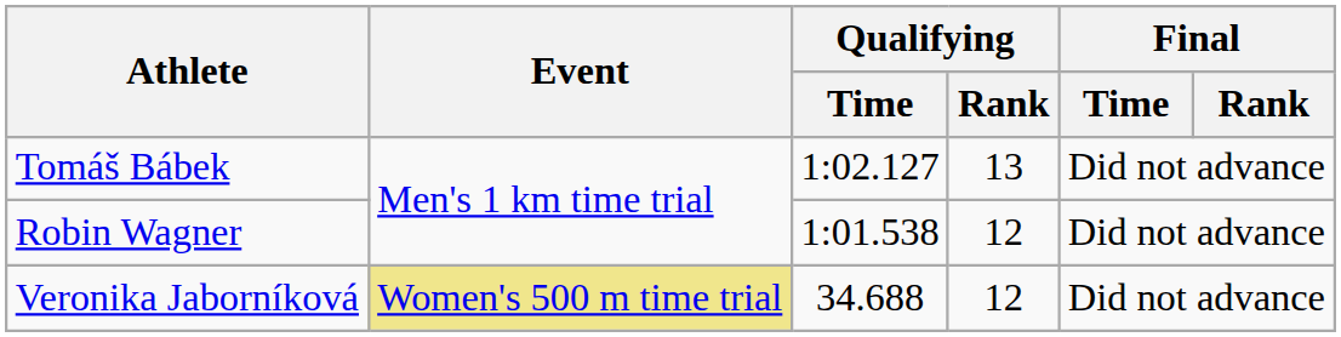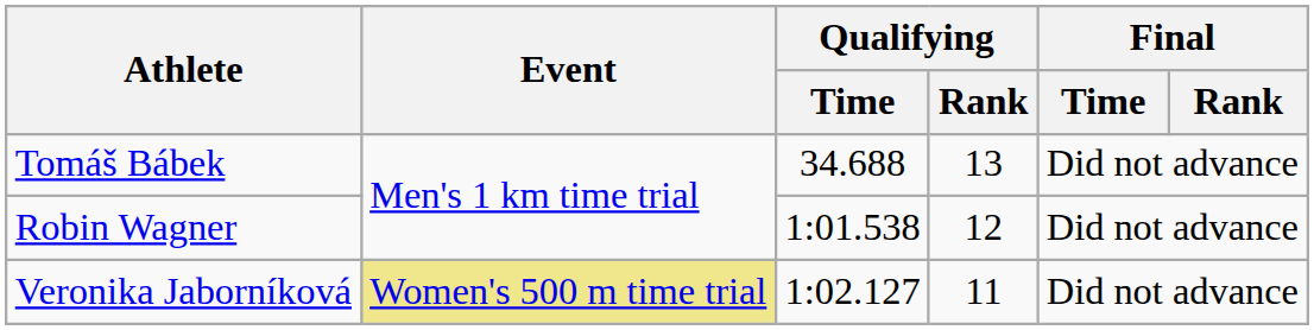Tomáš Bábek | Qualifying / Time: 1:02.127 -> 34.688
Veronika Jaborníková | Qualifying / Time: 34.688 -> 1:02.127
Veronika Jaborníková | Qualifying / Rank: 12 -> 11
